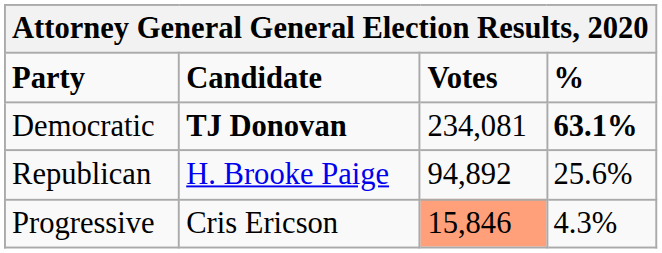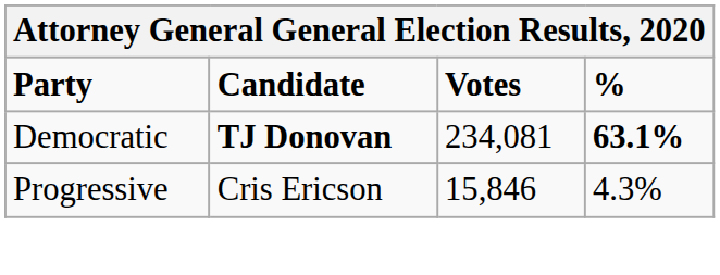- row: Republican | H. Brooke Paige | 94,892 | 25.6%
Progressive | Votes: lightsalmon background -> no background
